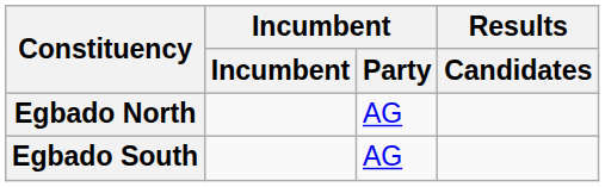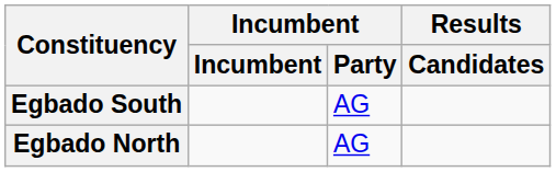rows swapped: Egbado North <-> Egbado South
